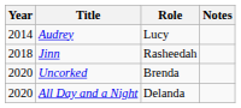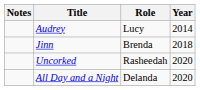columns swapped: Year <-> Notes
Jinn | Role: Rasheedah -> Brenda
Uncorked | Role: Brenda -> Rasheedah
